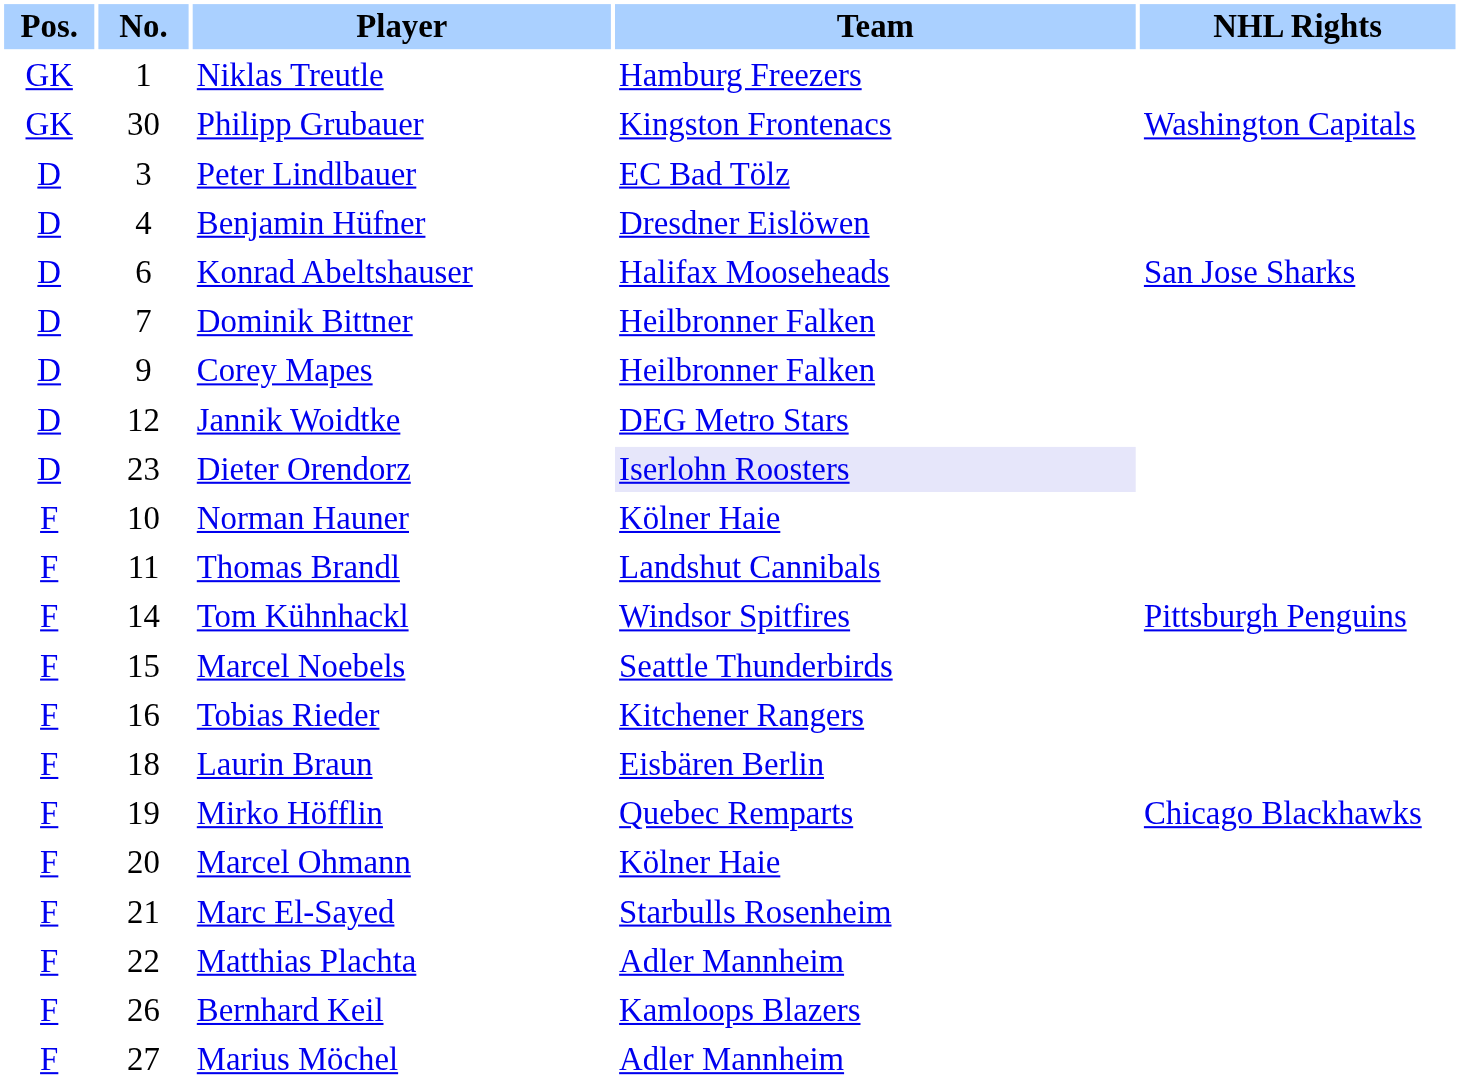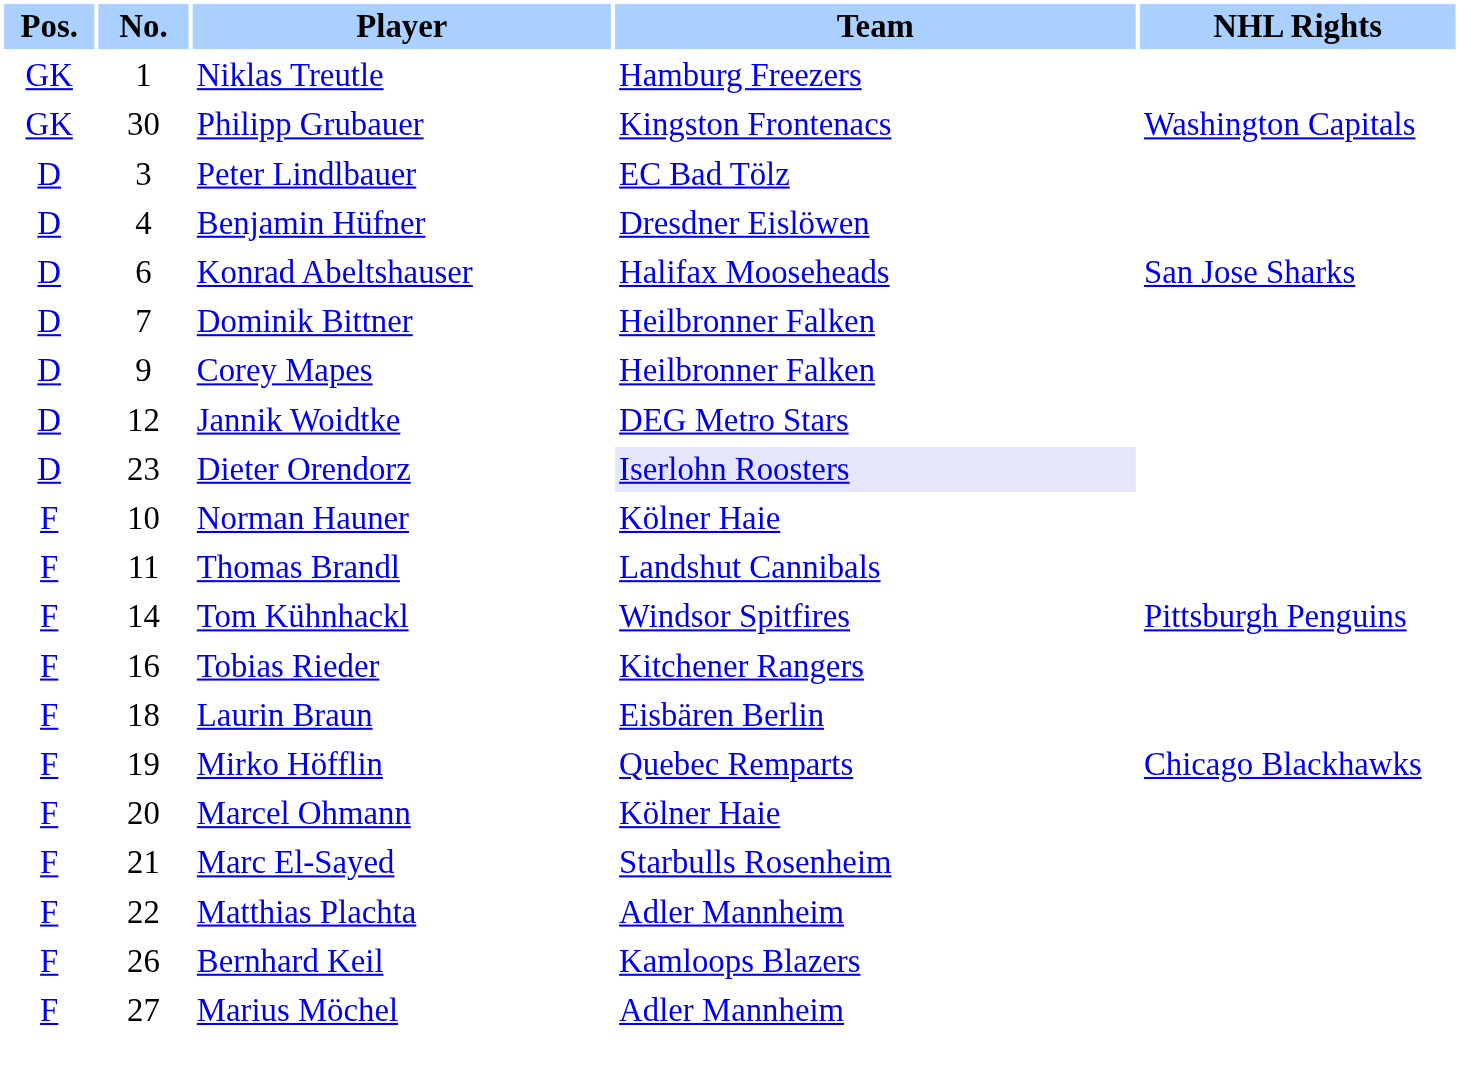- row: F | 15 | Marcel Noebels | Seattle Thunderbirds
